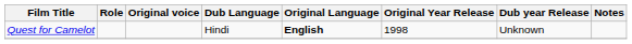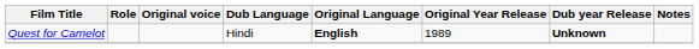Quest for Camelot | Original Year Release: 1998 -> 1989
Quest for Camelot | Dub year Release: normal -> bold
